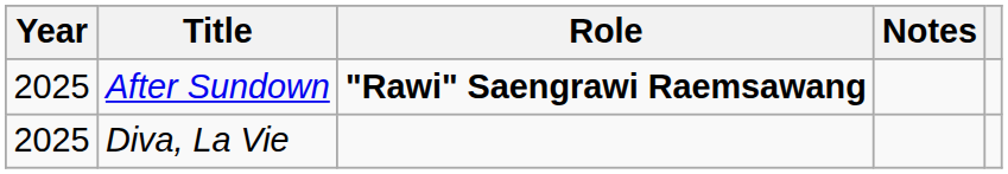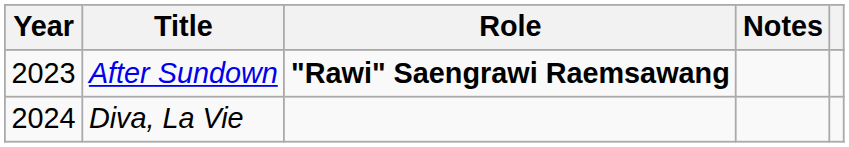After Sundown | Year: 2025 -> 2023
Diva, La Vie | Year: 2025 -> 2024
